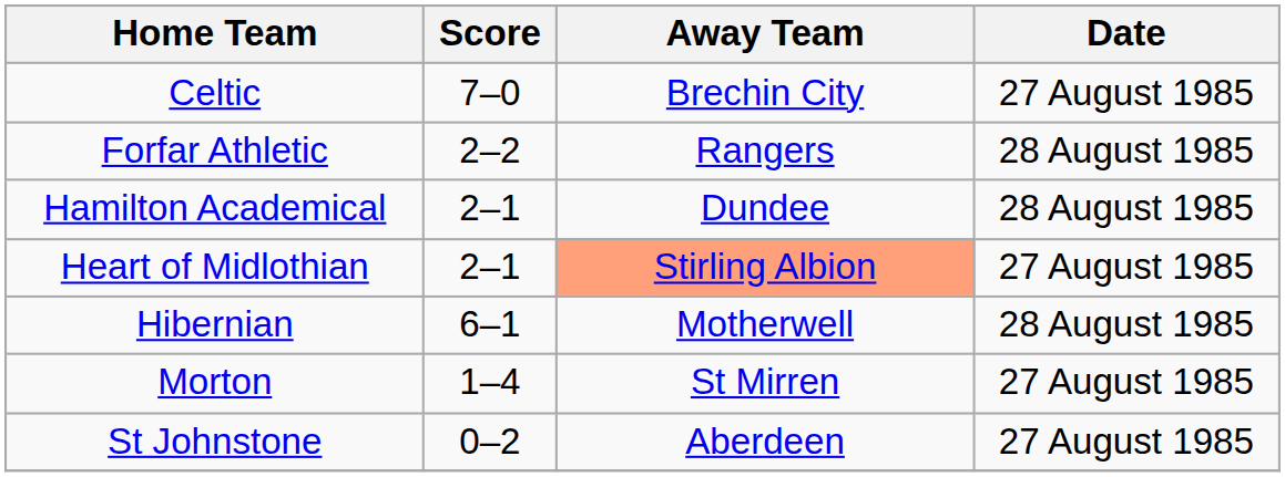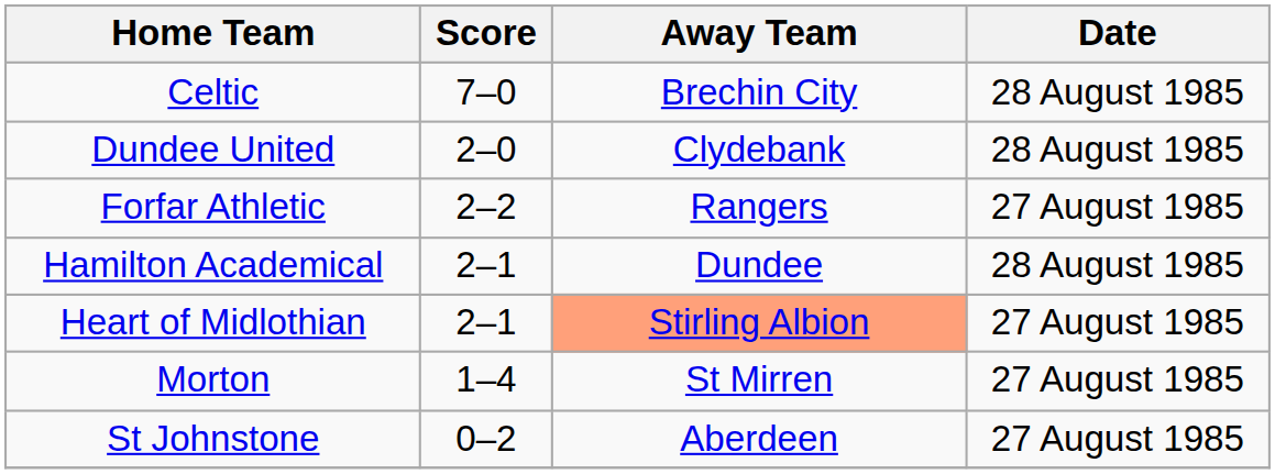Celtic | Date: 27 August 1985 -> 28 August 1985
+ row: Dundee United | 2–0 | Clydebank | 28 August 1985
Forfar Athletic | Date: 28 August 1985 -> 27 August 1985
- row: Hibernian | 6–1 | Motherwell | 28 August 1985
